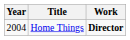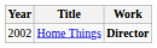Home Things | Year: 2004 -> 2002
